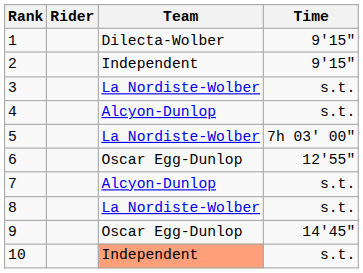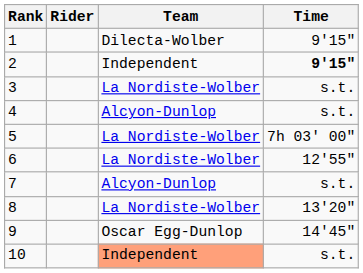2 | Time: normal -> bold
6 | Team: Oscar Egg-Dunlop -> La Nordiste-Wolber
8 | Time: s.t. -> 13'20"
